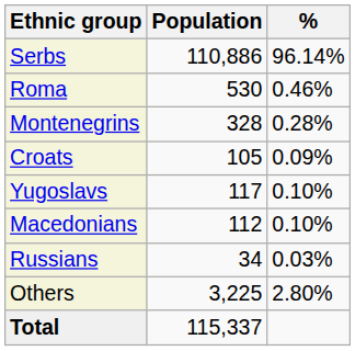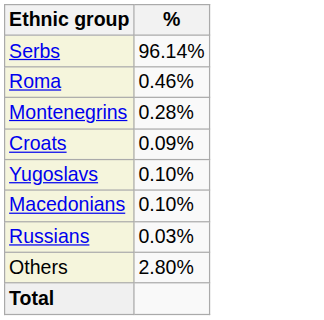- column: Population | 110,886 | 530 | 328 | 105 | 117 | 112 | 34 | 3,225 | 115,337
